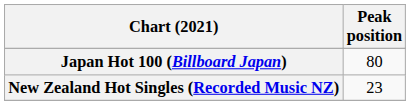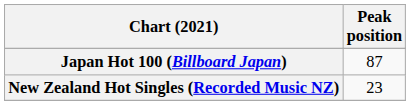Japan Hot 100 (Billboard Japan) | Peak position: 80 -> 87
